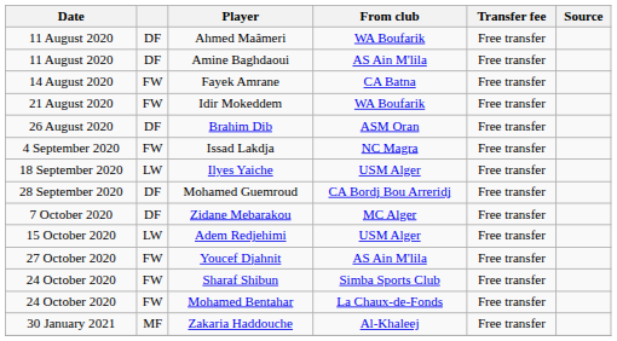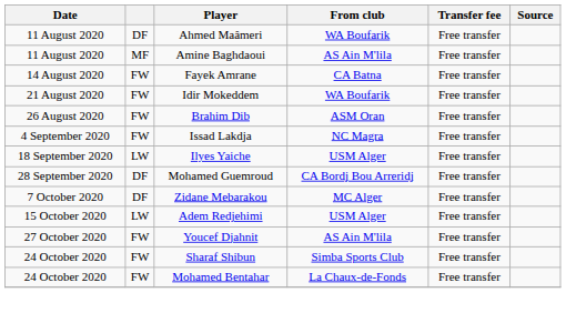Amine Baghdaoui | column 2: DF -> MF
Brahim Dib | column 2: DF -> FW
- row: 30 January 2021 | MF | Zakaria Haddouche | Al-Khaleej | Free transfer
